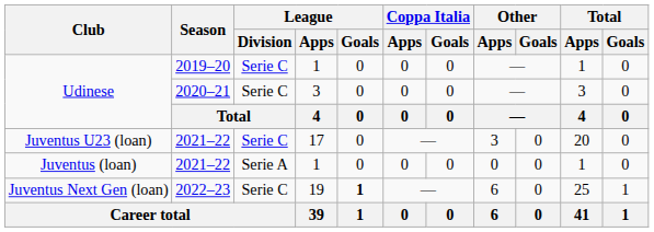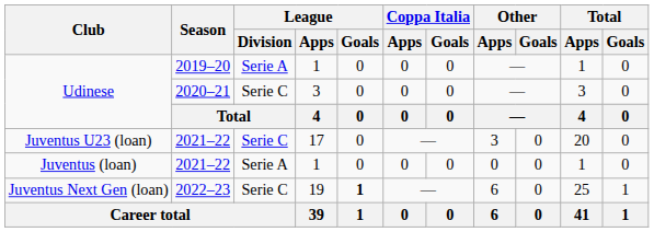Udinese / 2019–20 | League / Division: Serie C -> Serie A
